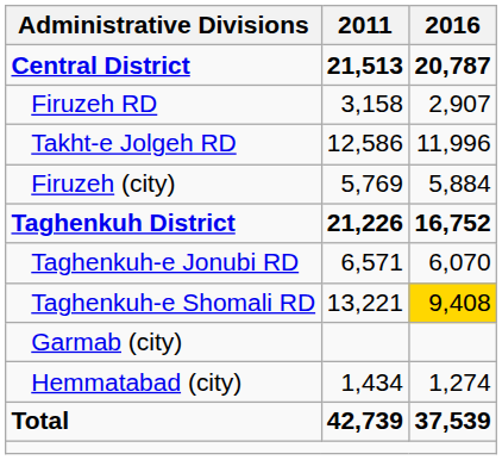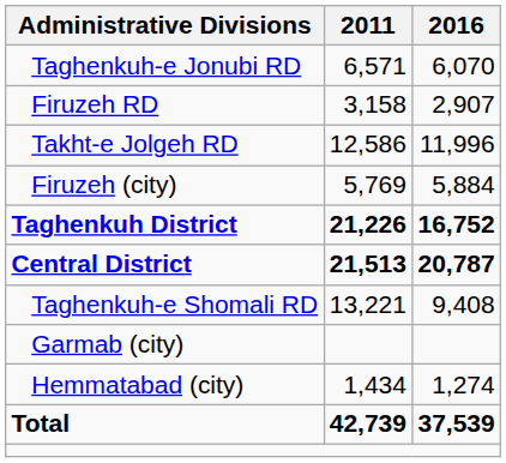rows swapped: Central District <-> Taghenkuh-e Jonubi RD
Taghenkuh-e Shomali RD | 2016: gold background -> no background
